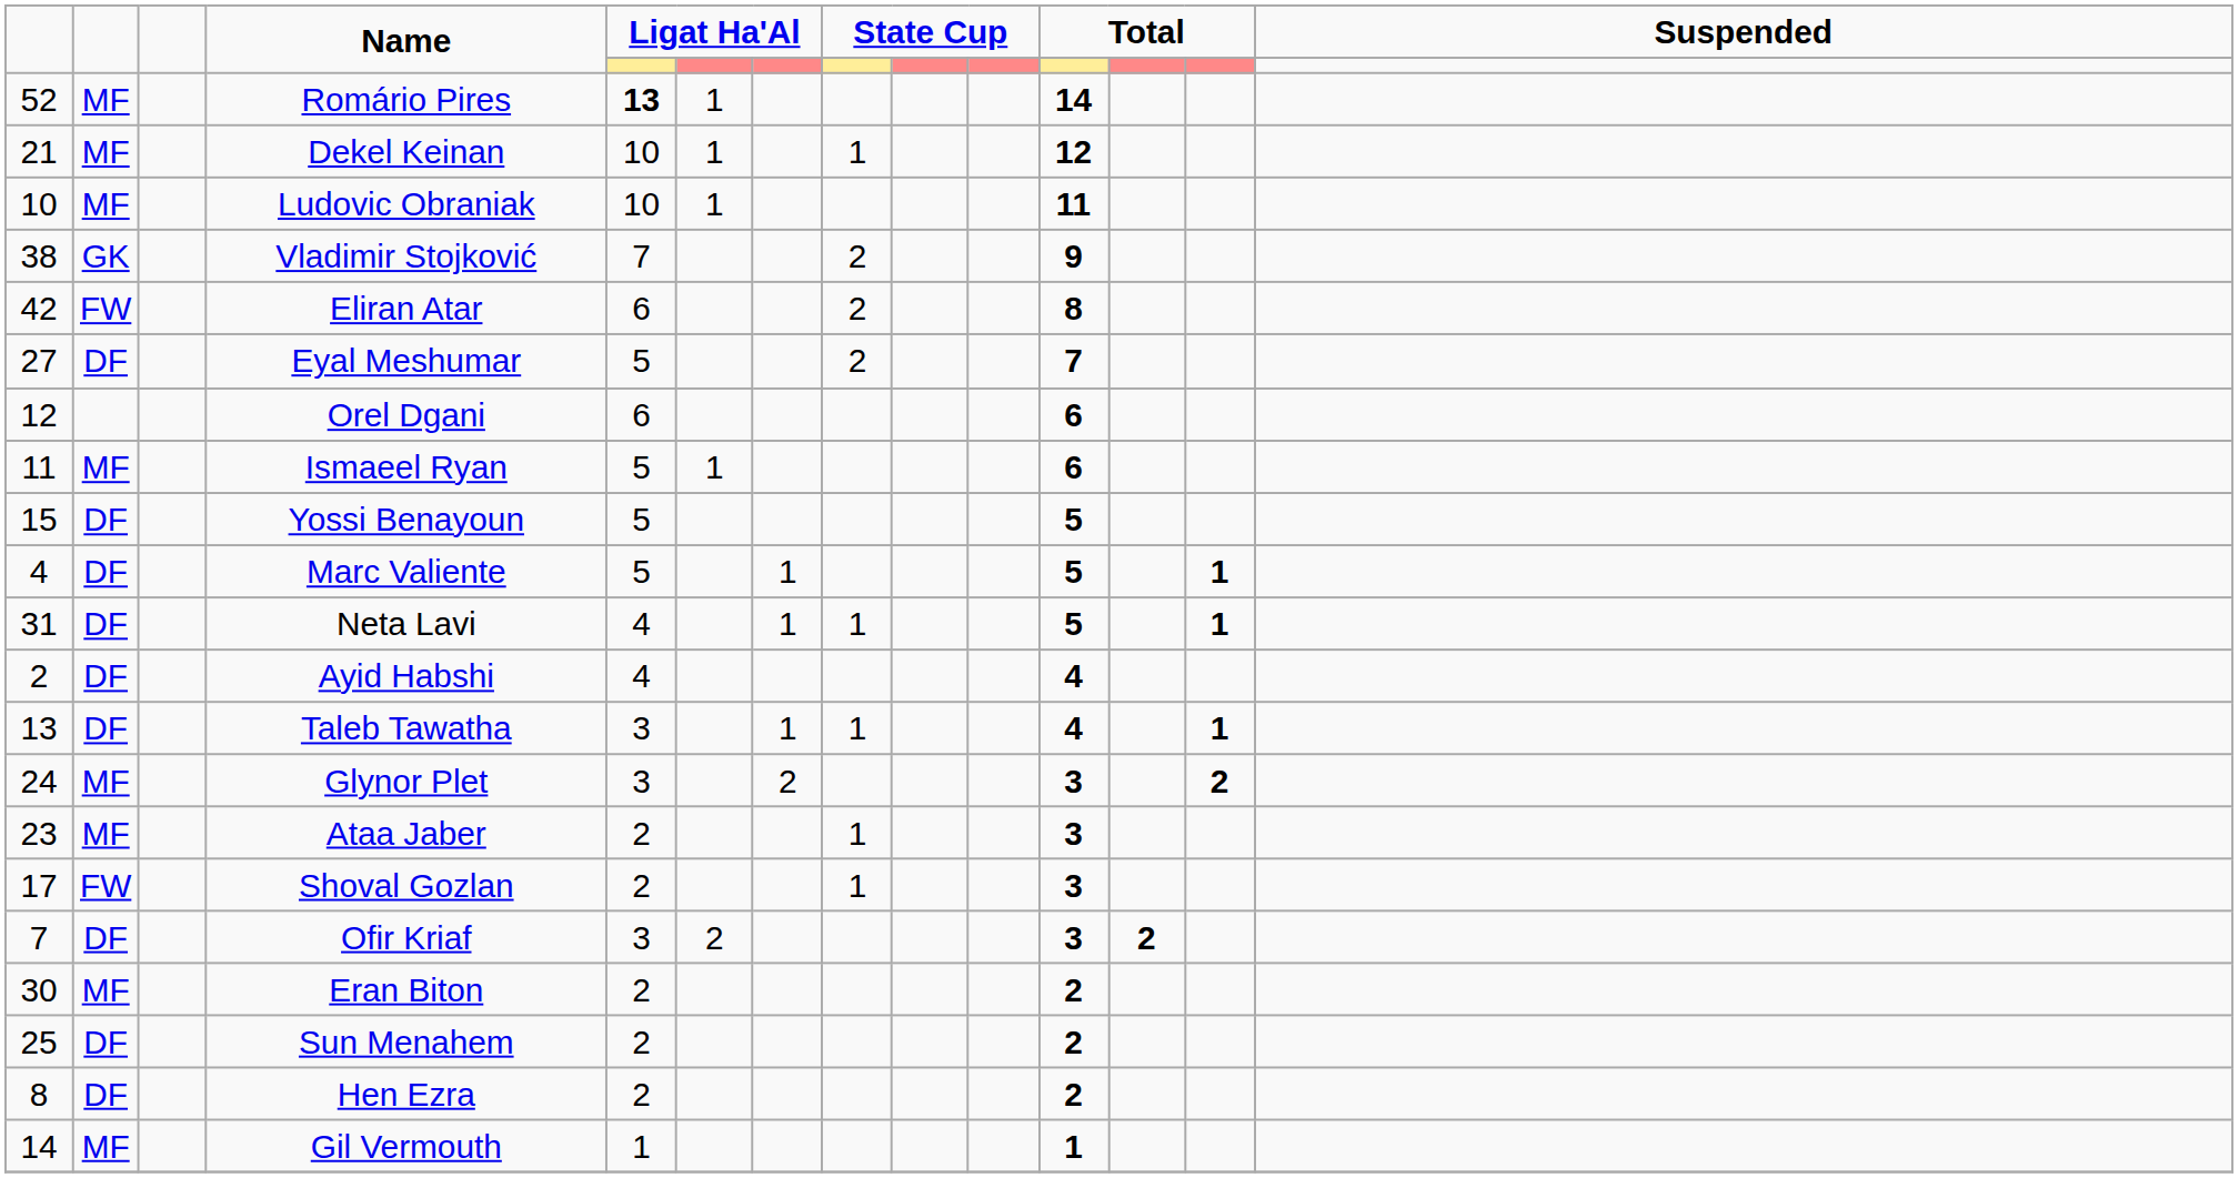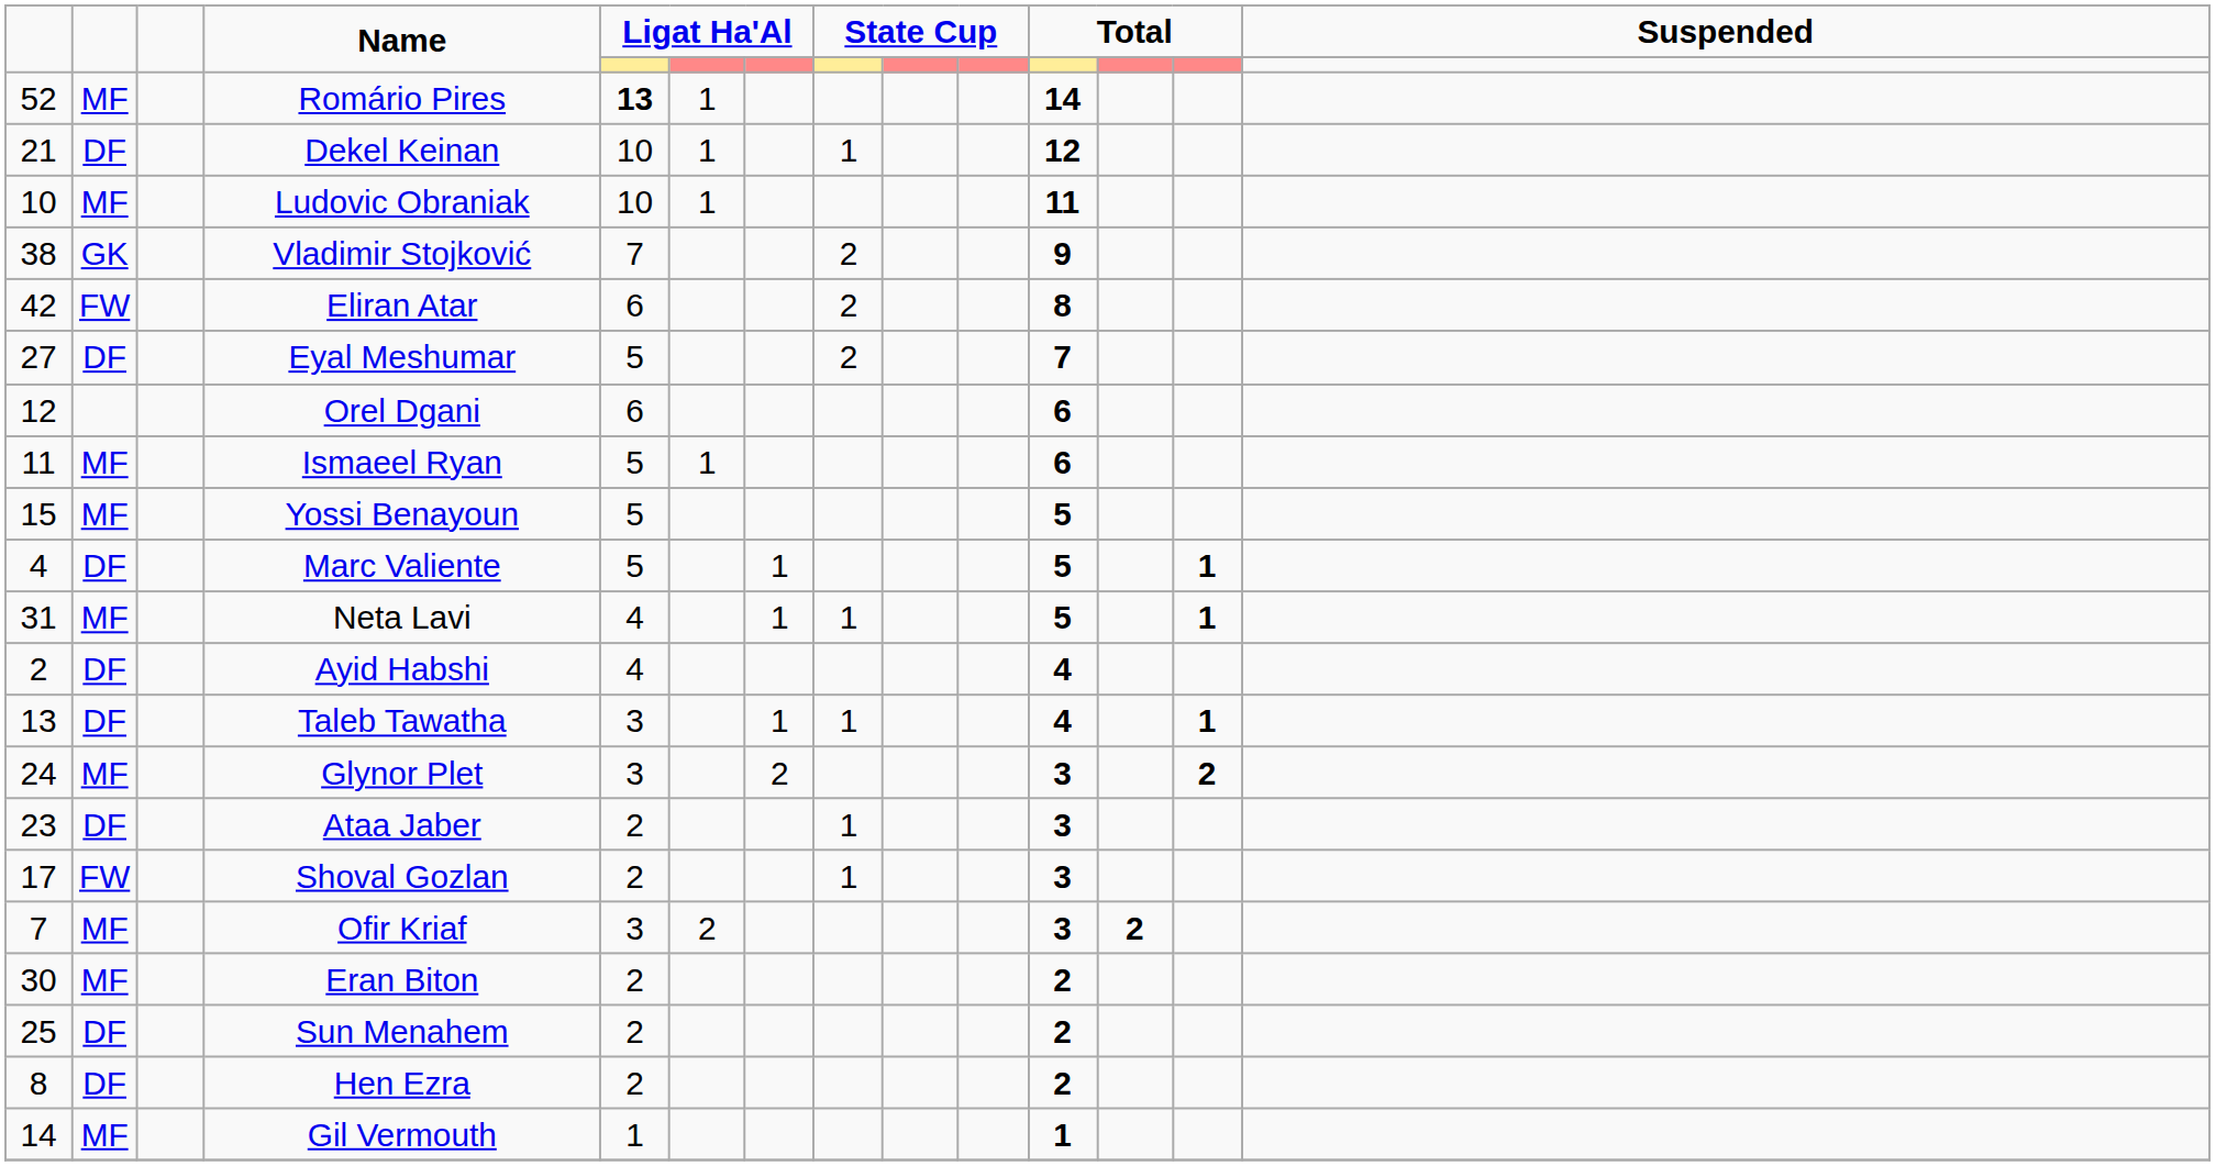Dekel Keinan | column 2: MF -> DF
Yossi Benayoun | column 2: DF -> MF
Neta Lavi | column 2: DF -> MF
Ataa Jaber | column 2: MF -> DF
Ofir Kriaf | column 2: DF -> MF
